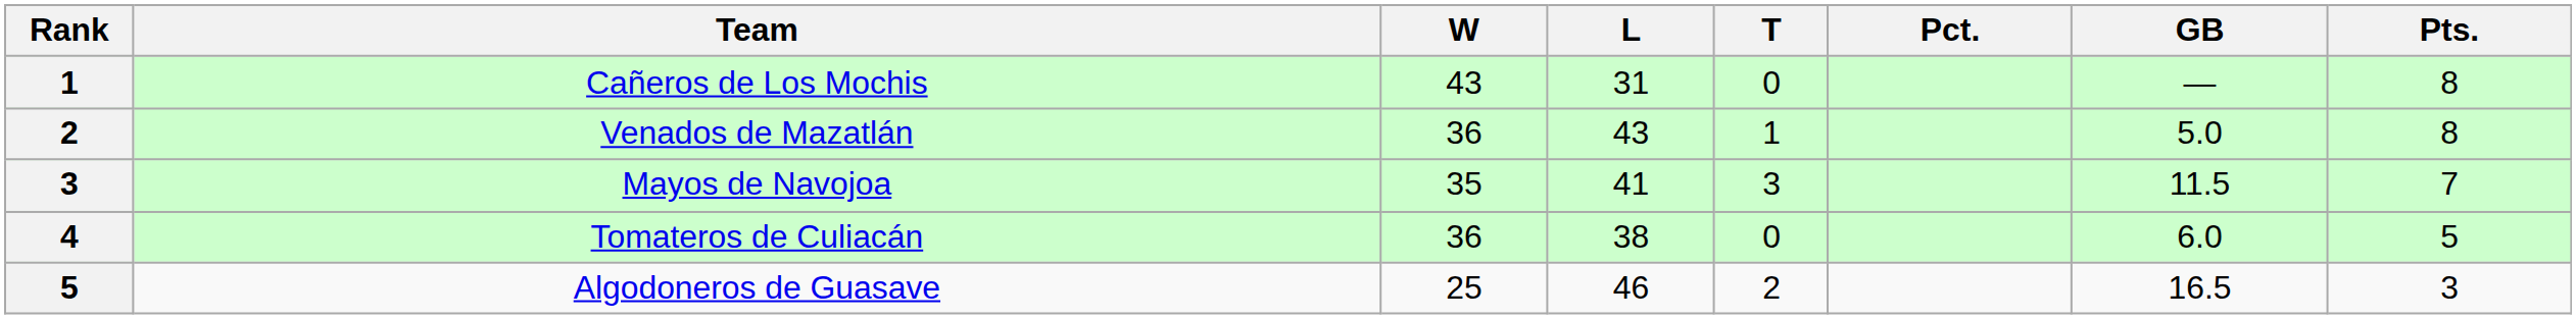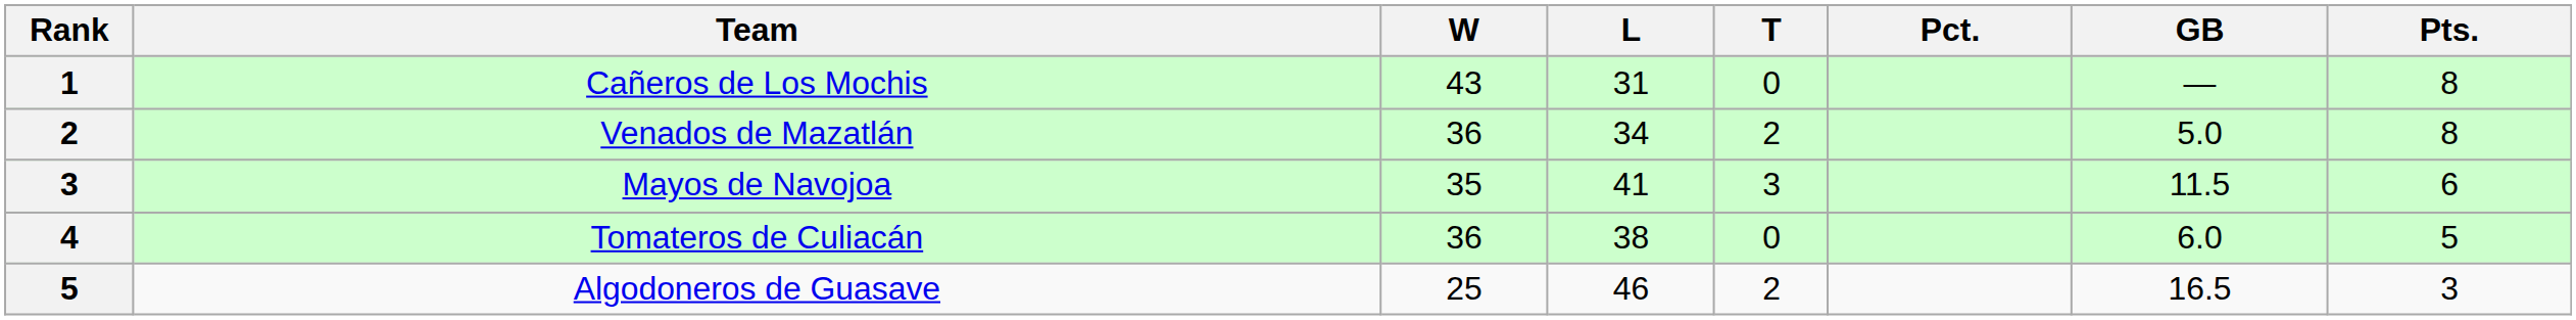Venados de Mazatlán | L: 43 -> 34
Venados de Mazatlán | T: 1 -> 2
Mayos de Navojoa | Pts.: 7 -> 6
